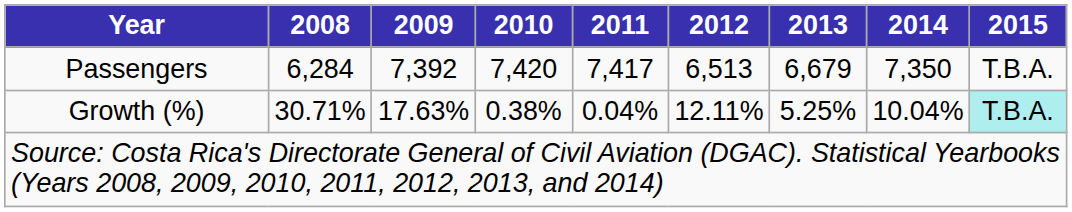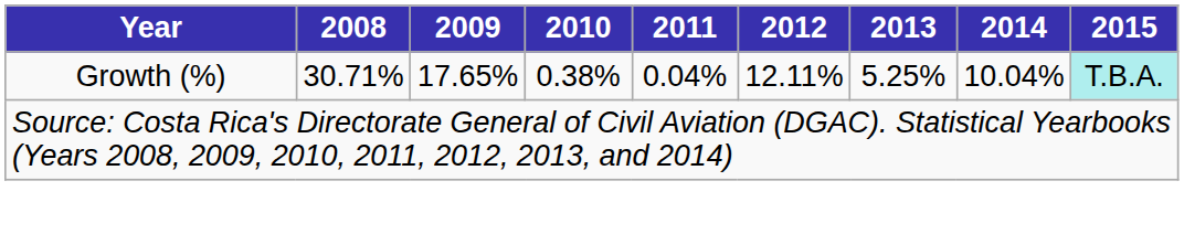- row: Passengers | 6,284 | 7,392 | 7,420 | 7,417 | 6,513 | 6,679 | 7,350 | T.B.A.
Growth (%) | 2009: 17.63% -> 17.65%
